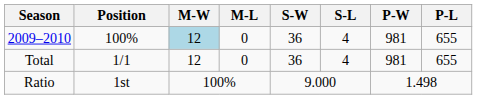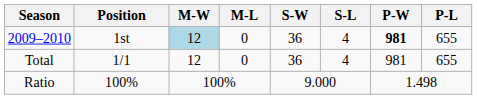2009–2010 | Position: 100% -> 1st
2009–2010 | P-W: normal -> bold
Ratio | Position: 1st -> 100%
